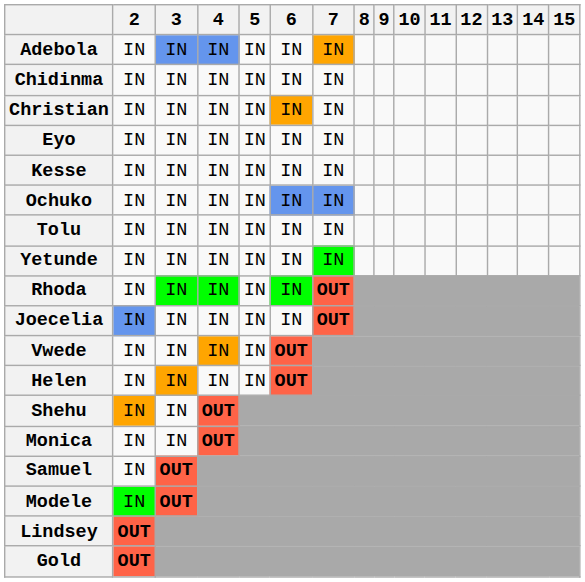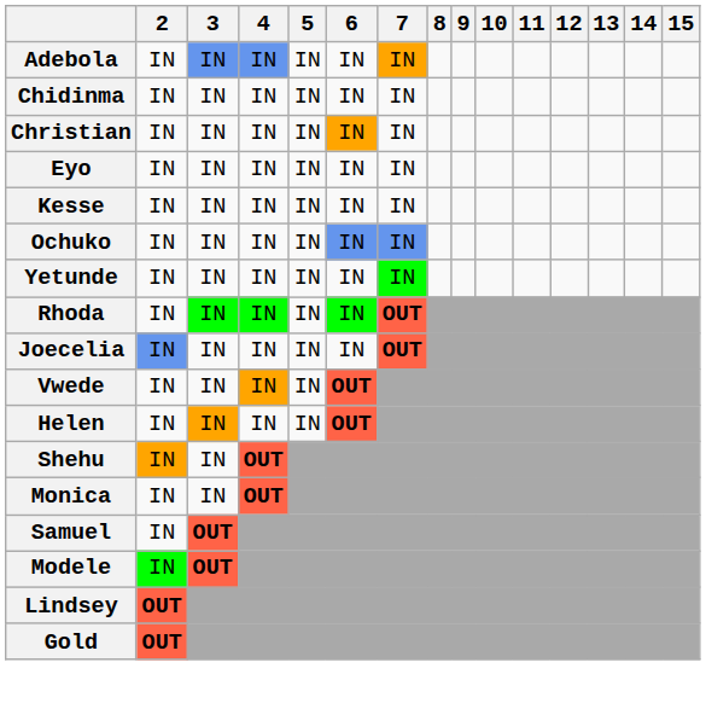- row: Tolu | IN | IN | IN | IN | IN | IN
